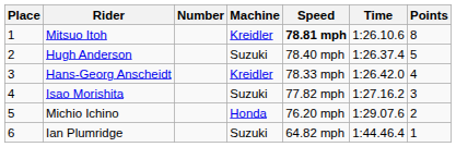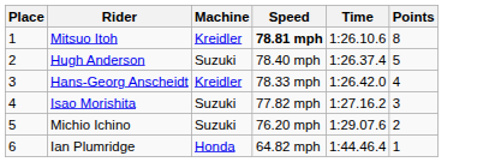- column: Number
Michio Ichino | Machine: Honda -> Suzuki
Ian Plumridge | Machine: Suzuki -> Honda
